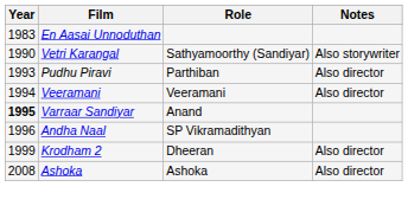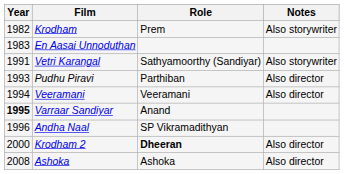+ row: 1982 | Krodham | Prem | Also storywriter
Vetri Karangal | Year: 1990 -> 1991
Krodham 2 | Year: 1999 -> 2000
Krodham 2 | Role: normal -> bold
